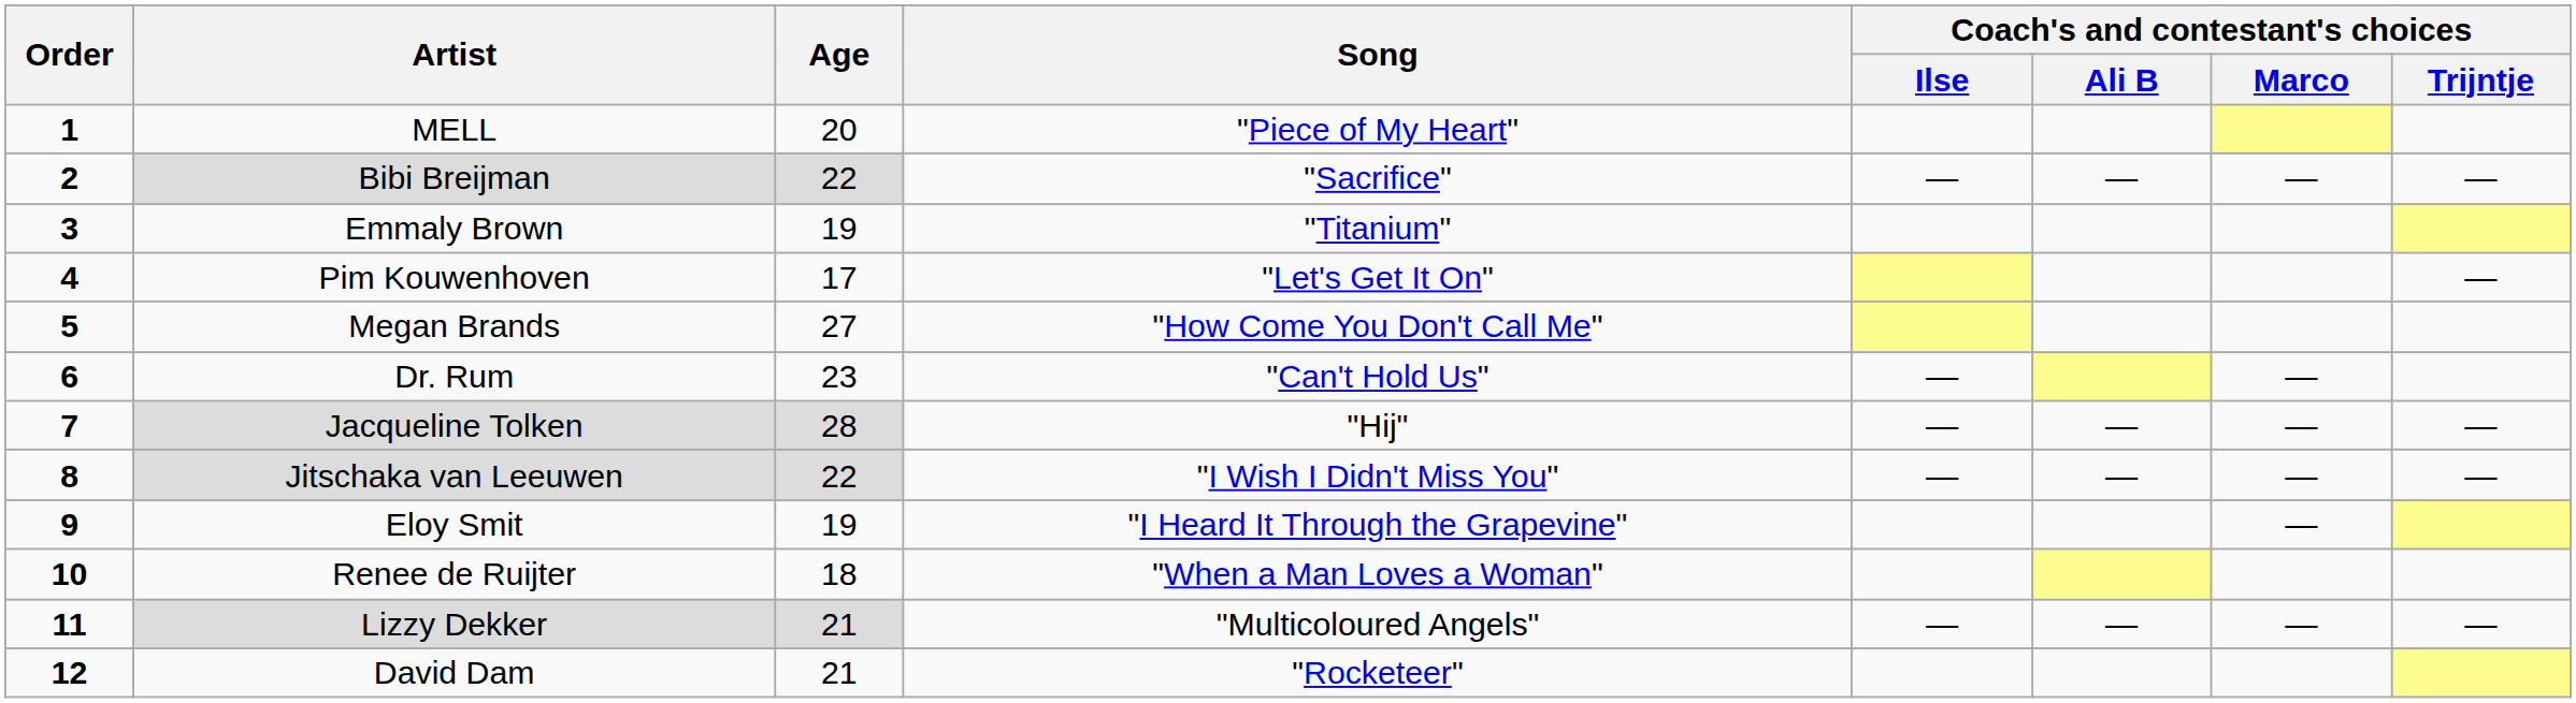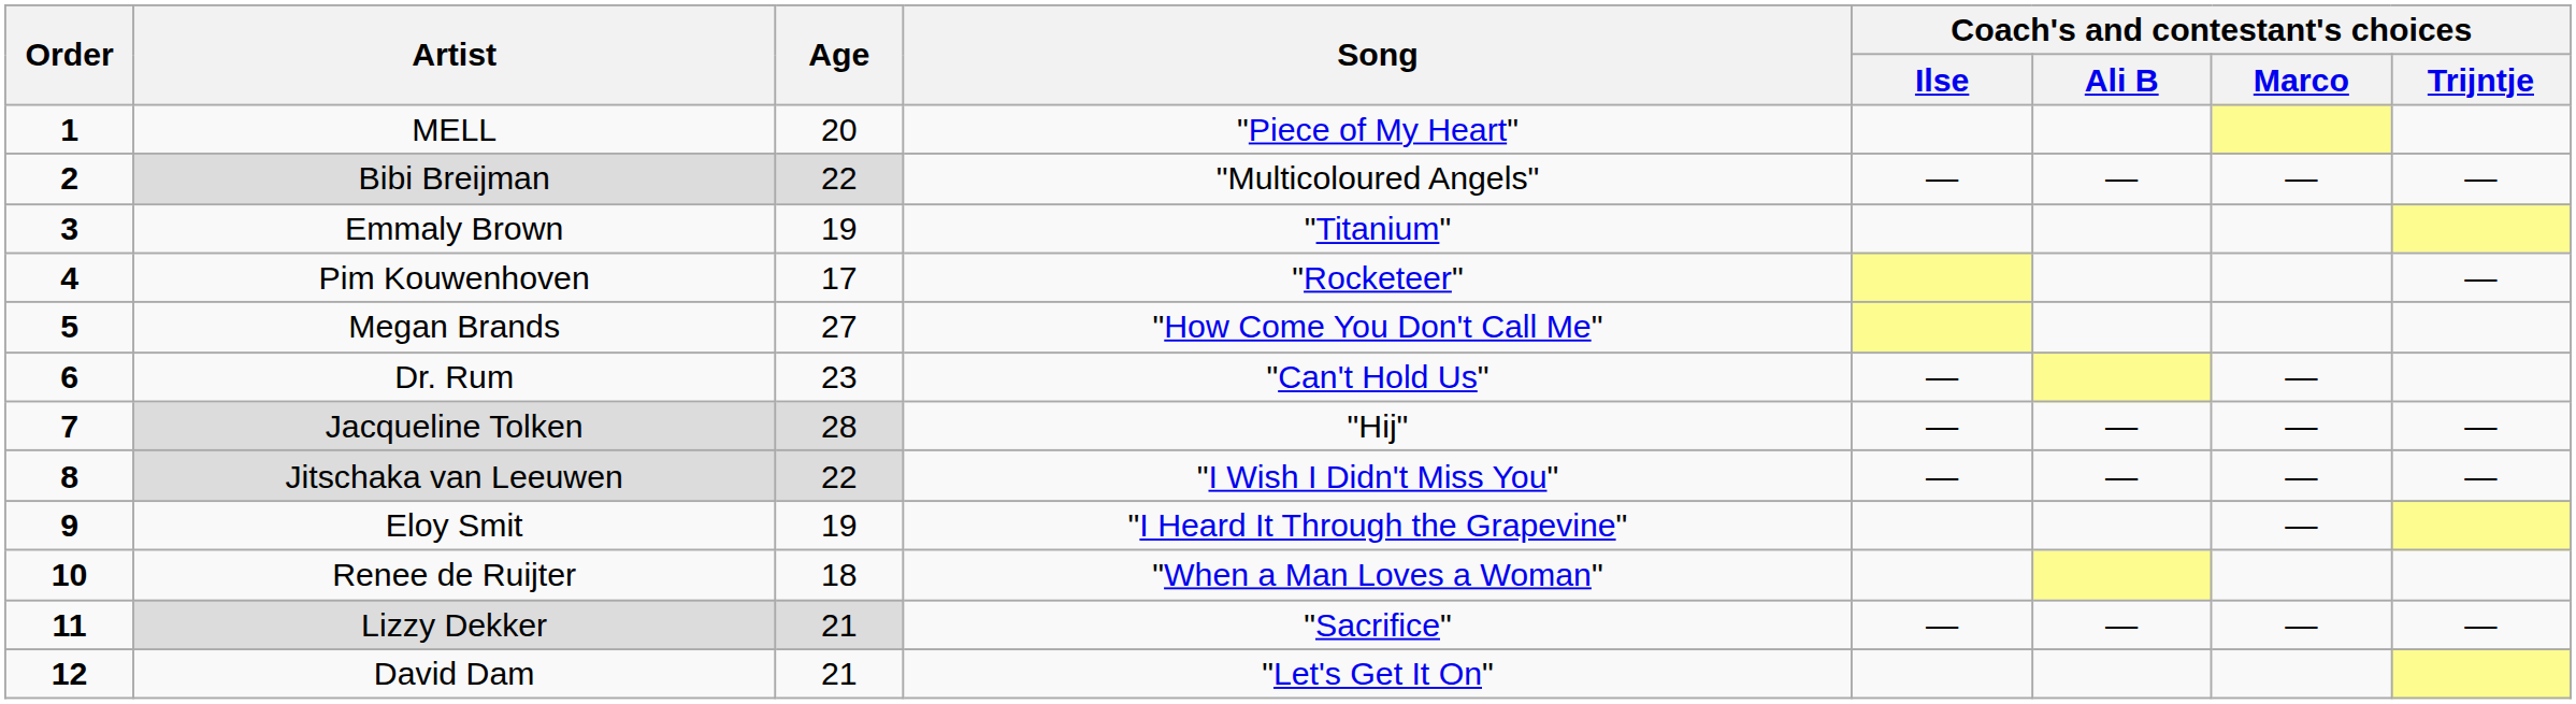Bibi Breijman | Song: "Sacrifice" -> "Multicoloured Angels"
Pim Kouwenhoven | Song: "Let's Get It On" -> "Rocketeer"
Lizzy Dekker | Song: "Multicoloured Angels" -> "Sacrifice"
David Dam | Song: "Rocketeer" -> "Let's Get It On"
